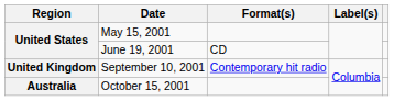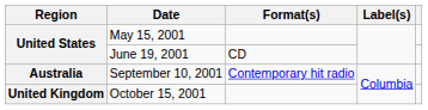September 10, 2001 | Region: United Kingdom -> Australia
October 15, 2001 | Region: Australia -> United Kingdom
